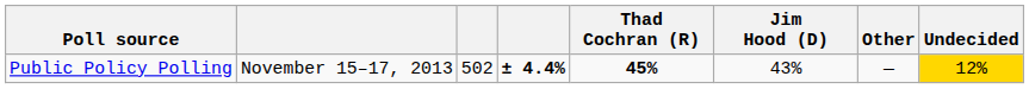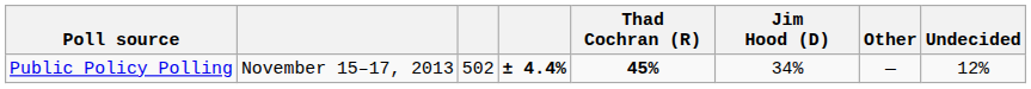Public Policy Polling | Jim Hood (D): 43% -> 34%
Public Policy Polling | Undecided: gold background -> no background
